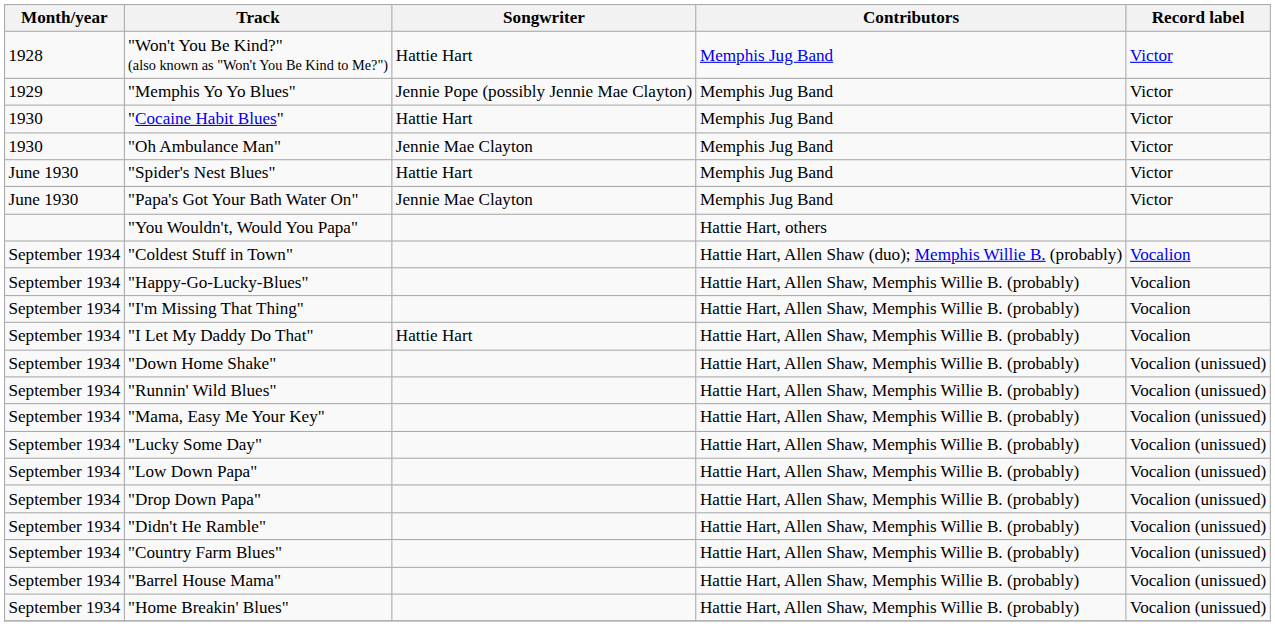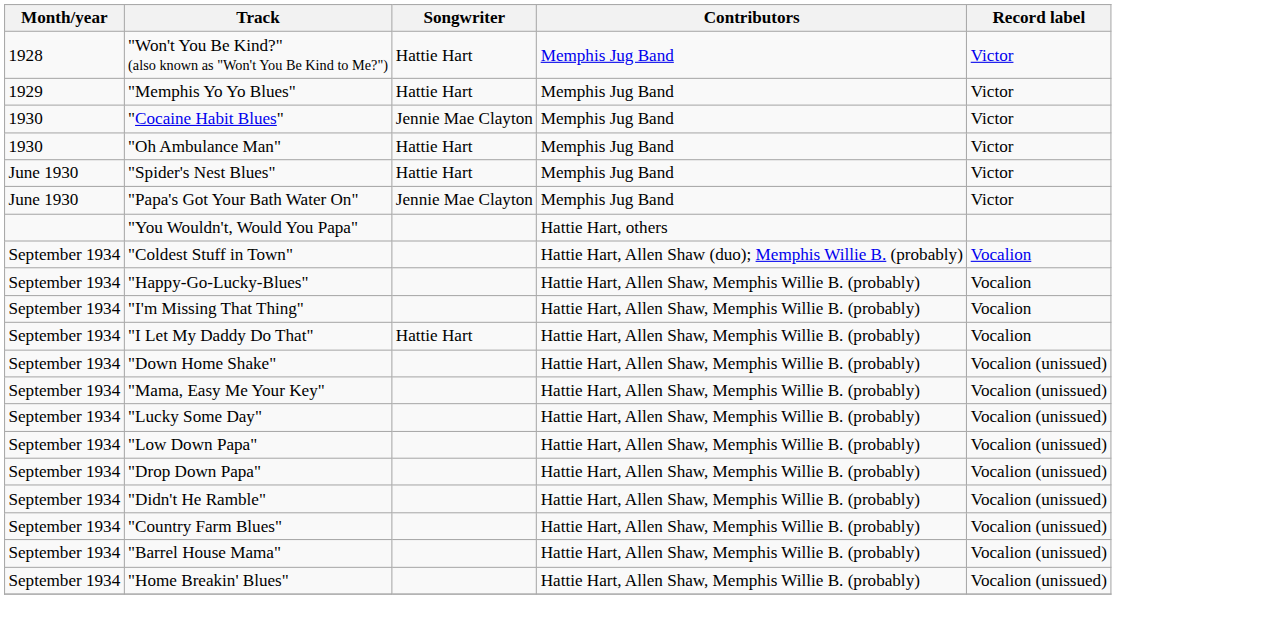"Memphis Yo Yo Blues" | Songwriter: Jennie Pope (possibly Jennie Mae Clayton) -> Hattie Hart
"Cocaine Habit Blues" | Songwriter: Hattie Hart -> Jennie Mae Clayton
"Oh Ambulance Man" | Songwriter: Jennie Mae Clayton -> Hattie Hart
- row: September 1934 | "Runnin' Wild Blues" | Hattie Hart, Allen Shaw, Memphis Willie B. (probably) | Vocalion (unissued)
